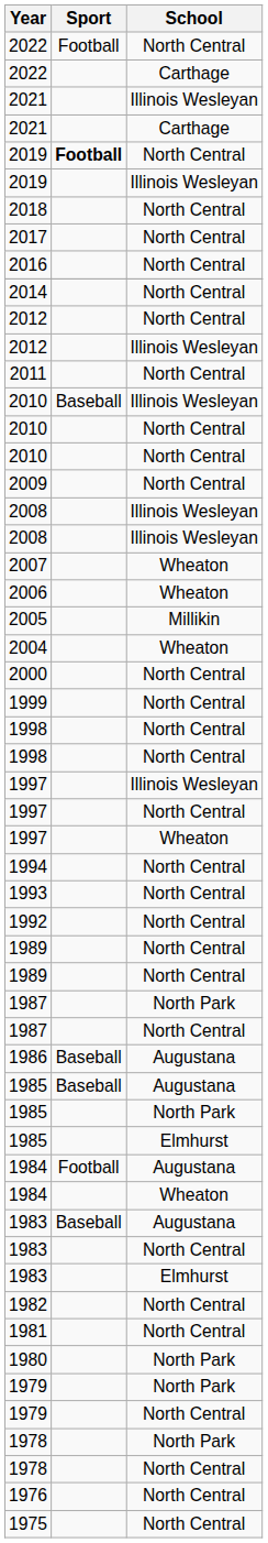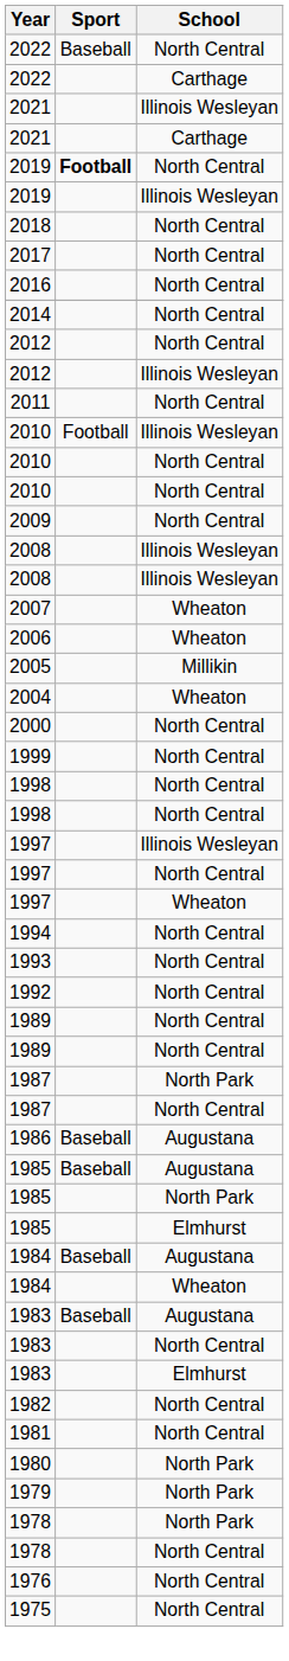2022 / North Central | Sport: Football -> Baseball
2010 / Illinois Wesleyan | Sport: Baseball -> Football
1984 / Augustana | Sport: Football -> Baseball
- row: 1979 | North Central
